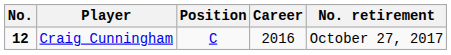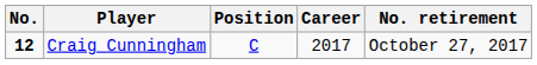Craig Cunningham | Career: 2016 -> 2017
